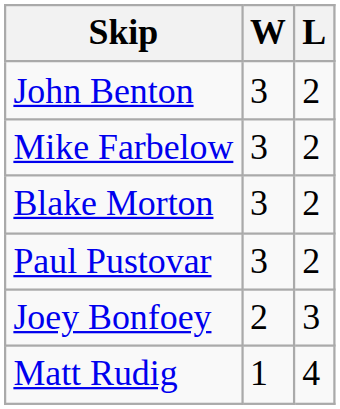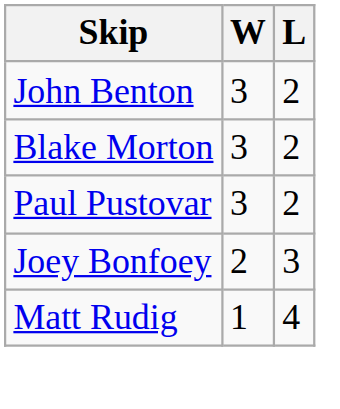- row: Mike Farbelow | 3 | 2
